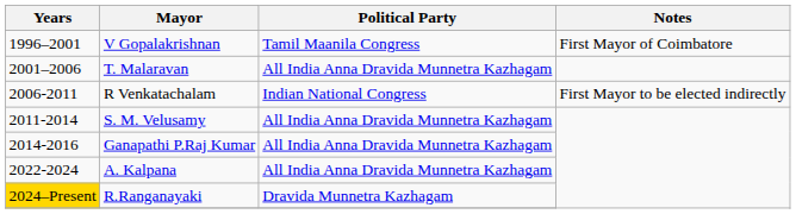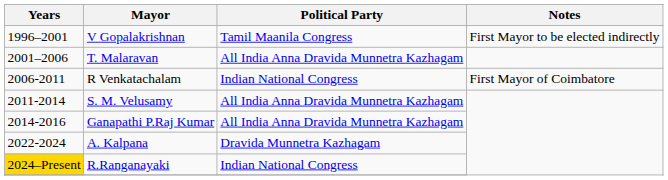V Gopalakrishnan | Notes: First Mayor of Coimbatore -> First Mayor to be elected indirectly
R Venkatachalam | Notes: First Mayor to be elected indirectly -> First Mayor of Coimbatore
A. Kalpana | Political Party: All India Anna Dravida Munnetra Kazhagam -> Dravida Munnetra Kazhagam
R.Ranganayaki | Political Party: Dravida Munnetra Kazhagam -> Indian National Congress
